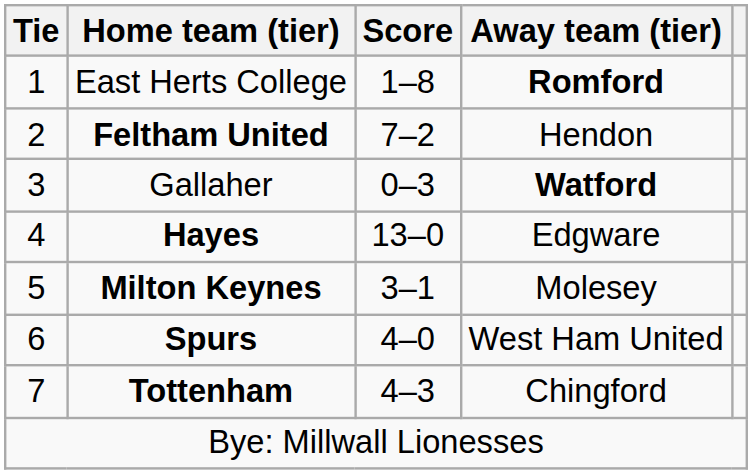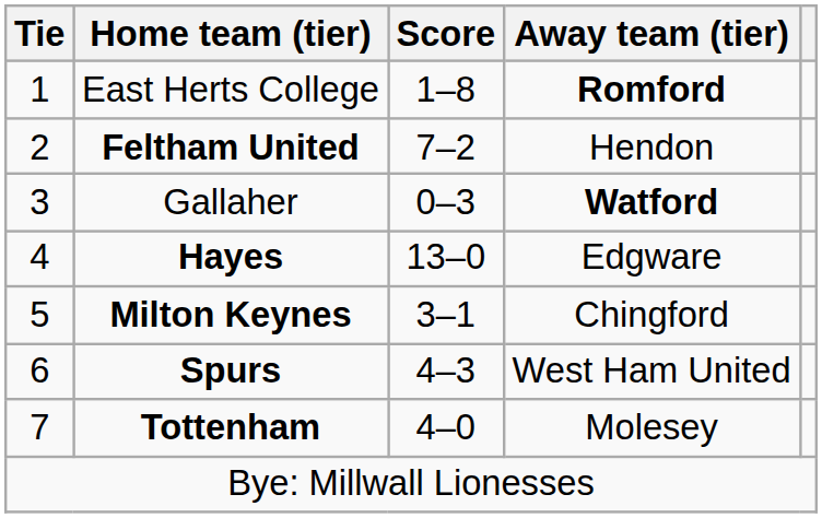Milton Keynes | Away team (tier): Molesey -> Chingford
Spurs | Score: 4–0 -> 4–3
Tottenham | Score: 4–3 -> 4–0
Tottenham | Away team (tier): Chingford -> Molesey
